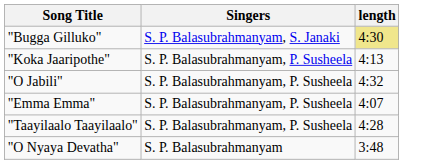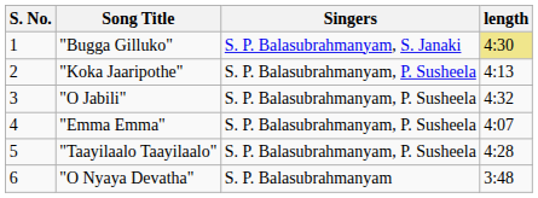+ column: S. No. | 1 | 2 | 3 | 4 | 5 | 6
